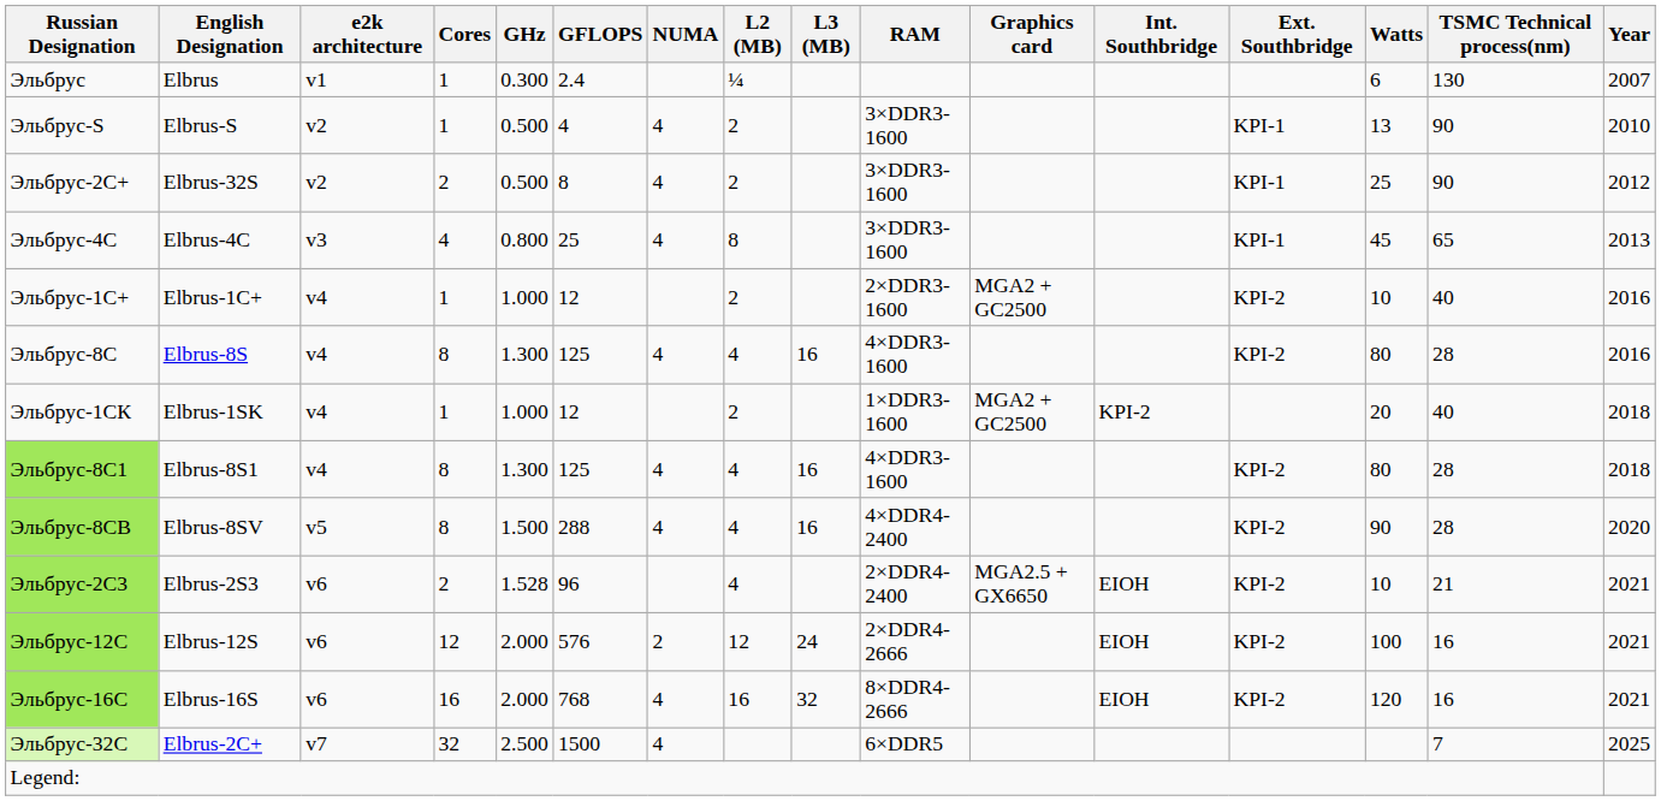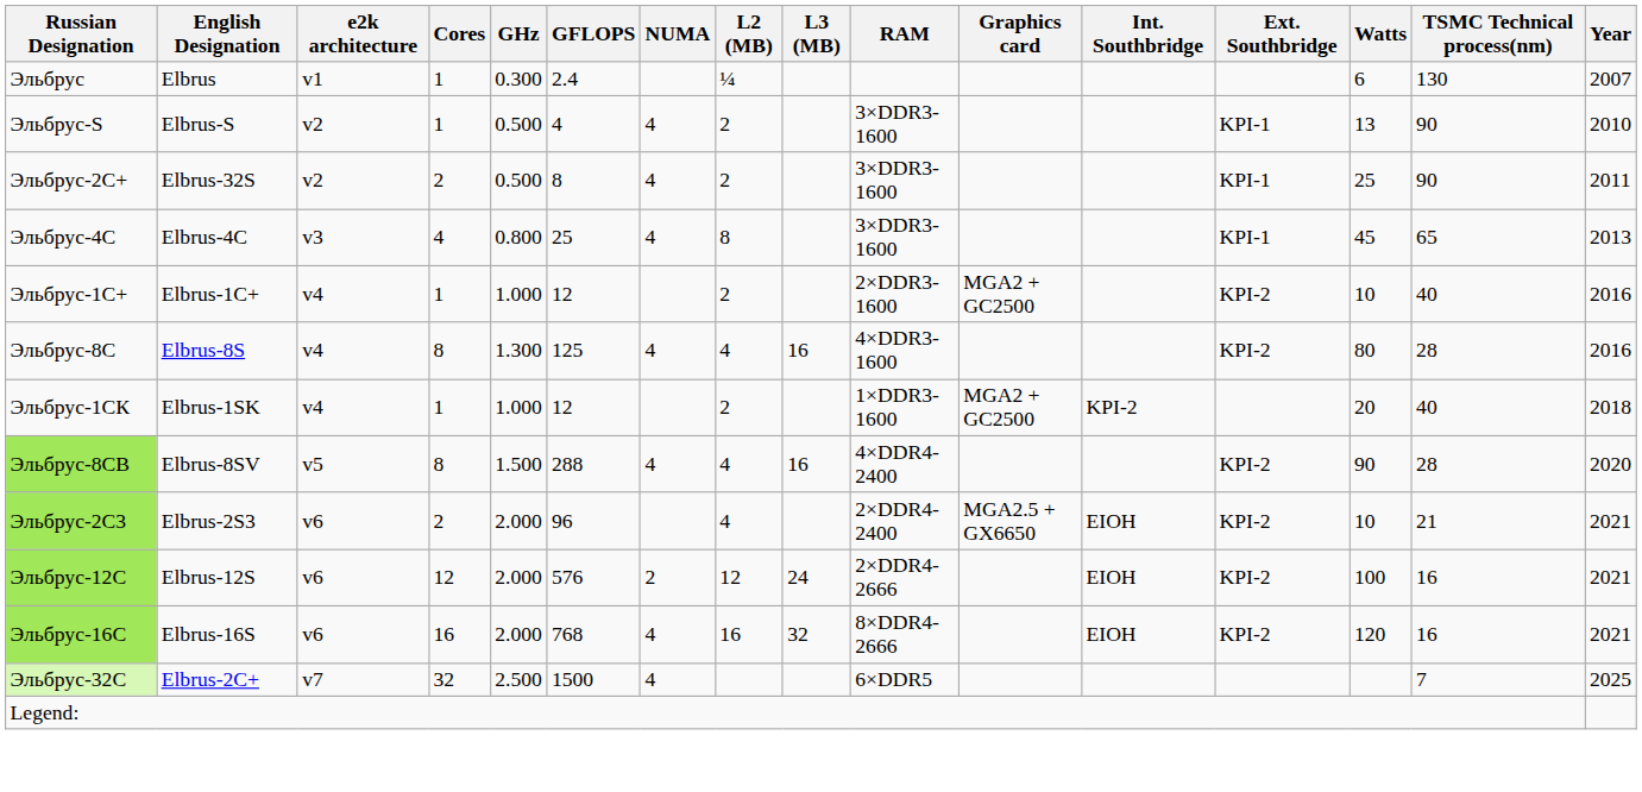Эльбрус-2C+ | Year: 2012 -> 2011
- row: Эльбрус-8С1 | Elbrus-8S1 | v4 | 8 | 1.300 | 125 | 4 | 4 | 16 | 4×DDR3-1600 | KPI-2 | 80 | 28 | 2018
Эльбрус-2С3 | GHz: 1.528 -> 2.000
